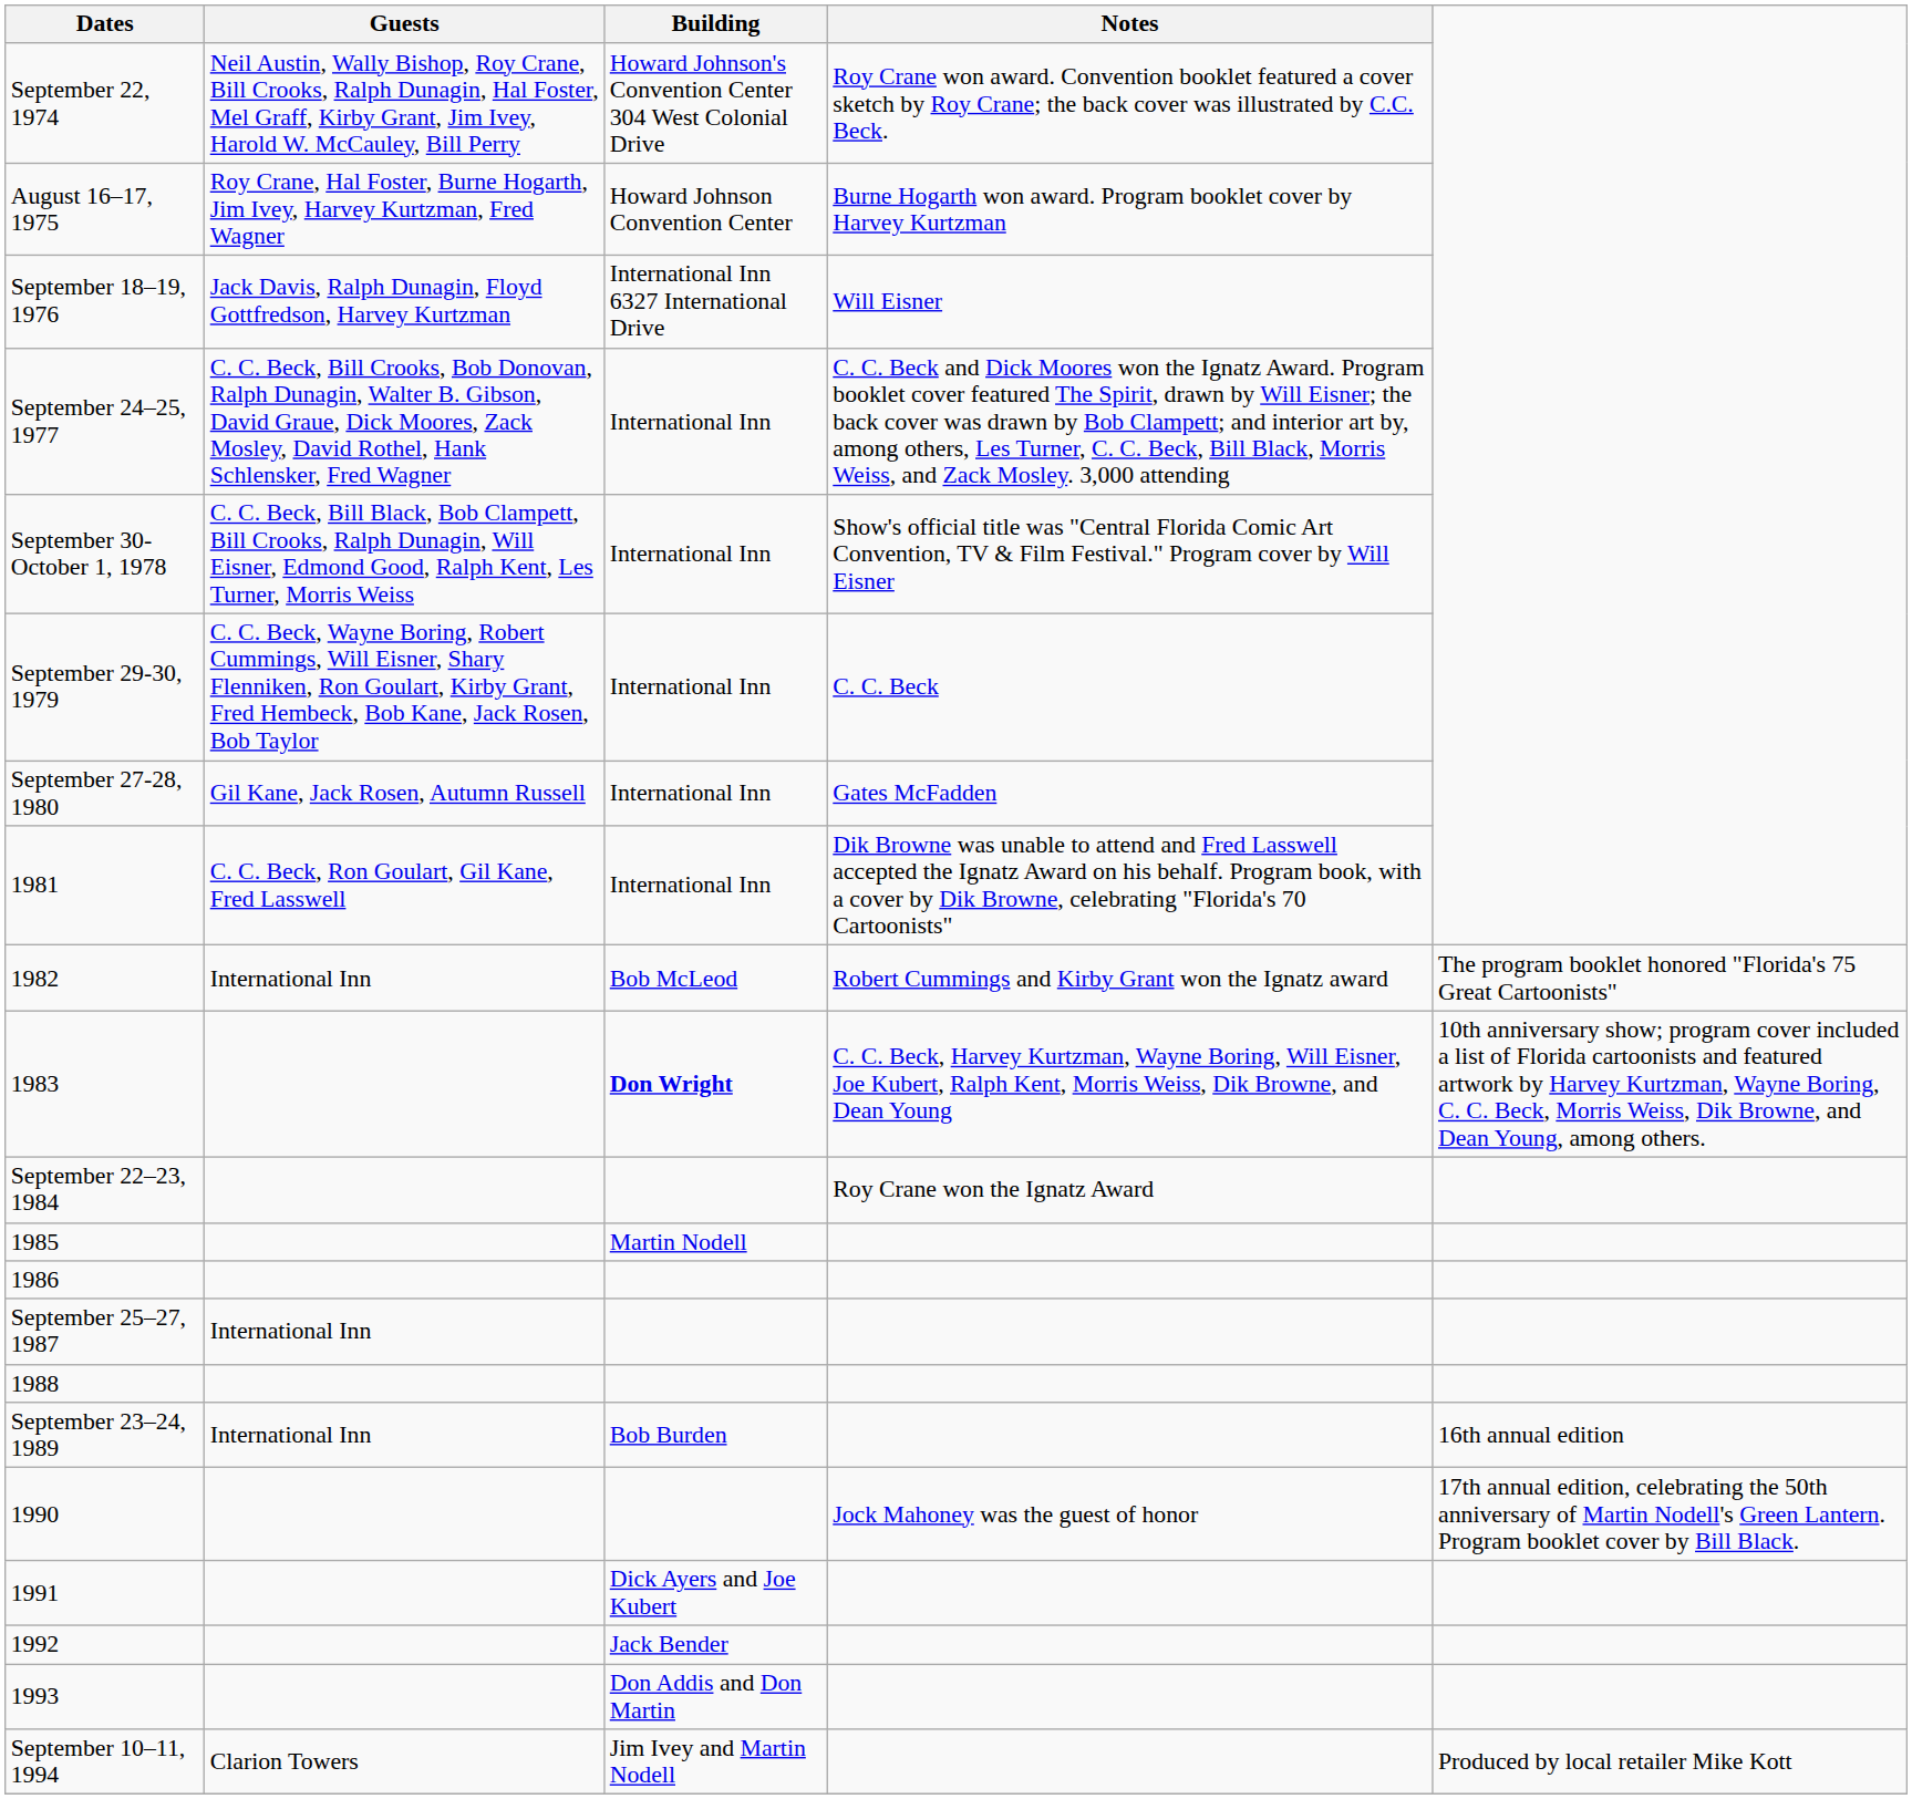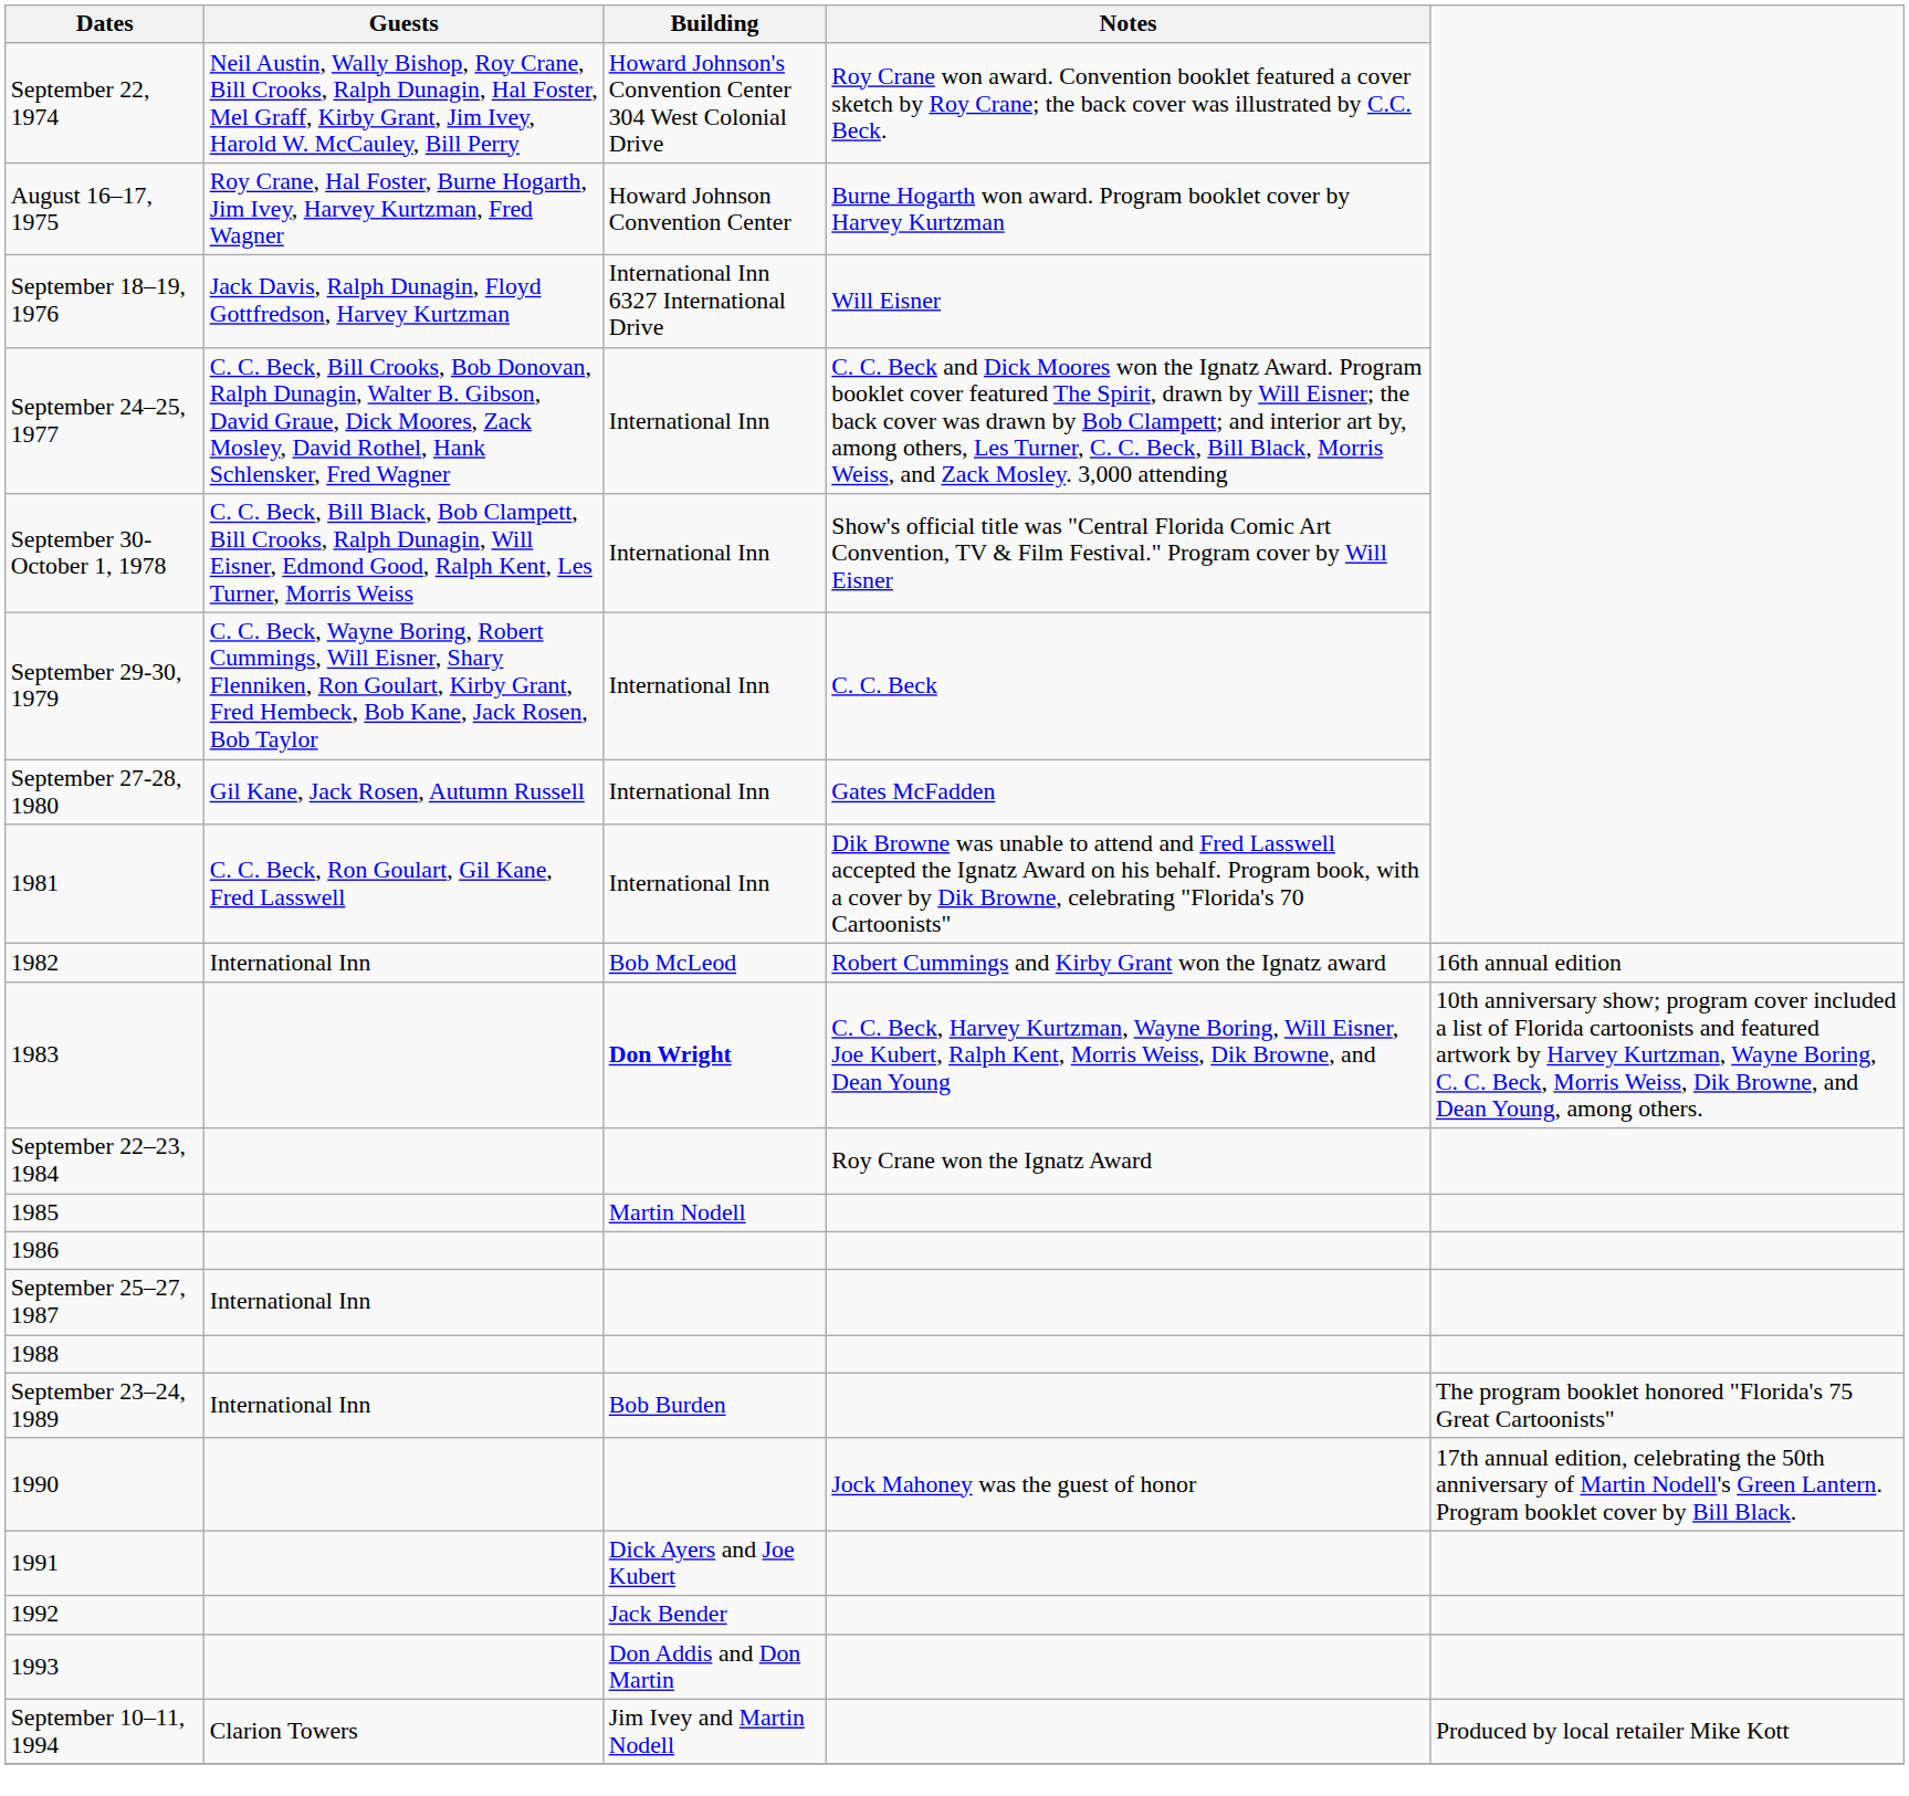1982 | column 5: The program booklet honored "Florida's 75 Great Cartoonists" -> 16th annual edition
September 23–24, 1989 | column 5: 16th annual edition -> The program booklet honored "Florida's 75 Great Cartoonists"
